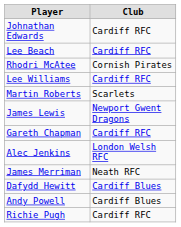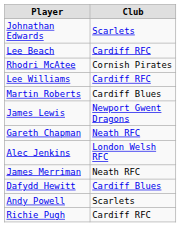Johnathan Edwards | Club: Cardiff RFC -> Scarlets
Martin Roberts | Club: Scarlets -> Cardiff Blues
Gareth Chapman | Club: Cardiff RFC -> Neath RFC
Andy Powell | Club: Cardiff Blues -> Scarlets
